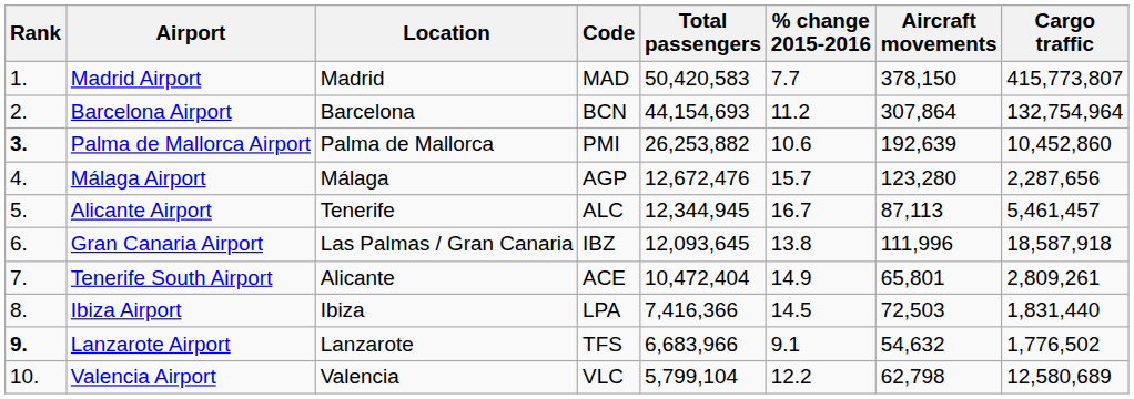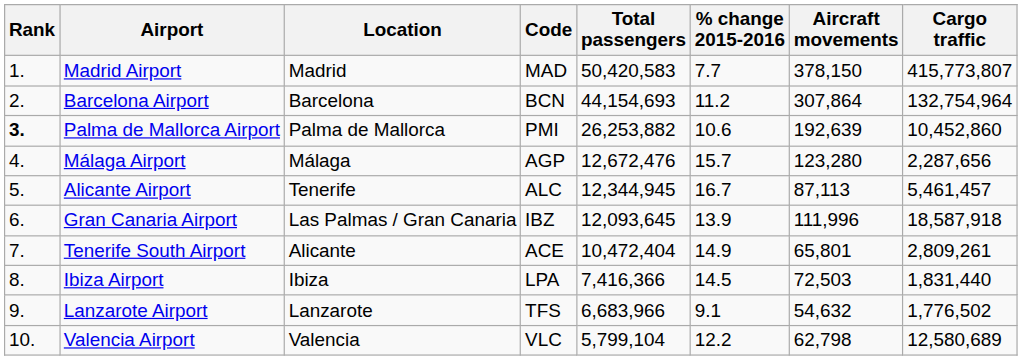Gran Canaria Airport | % change 2015-2016: 13.8 -> 13.9
Lanzarote Airport | Rank: bold -> normal
